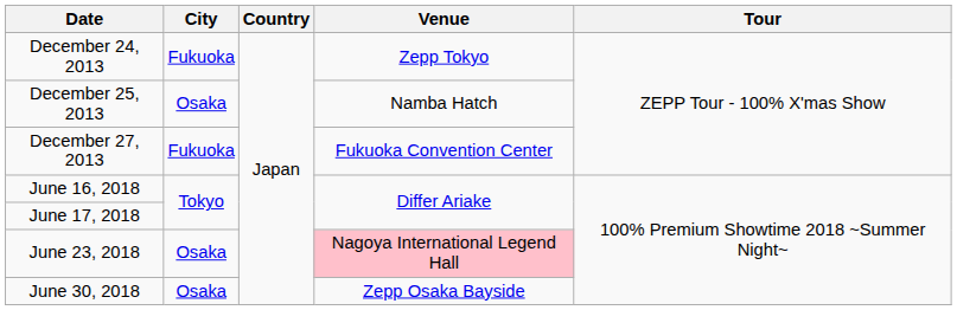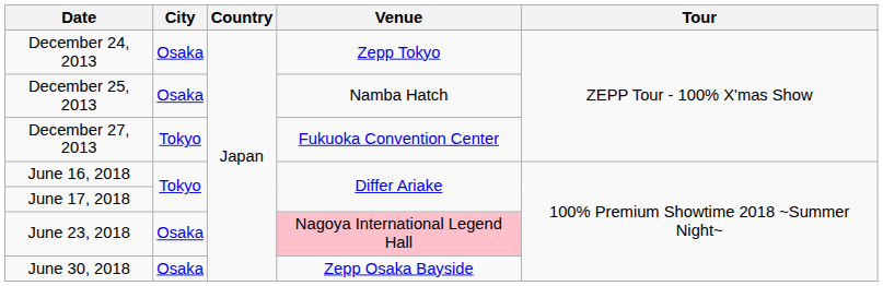December 24, 2013 | City: Fukuoka -> Osaka
December 27, 2013 | City: Fukuoka -> Tokyo
